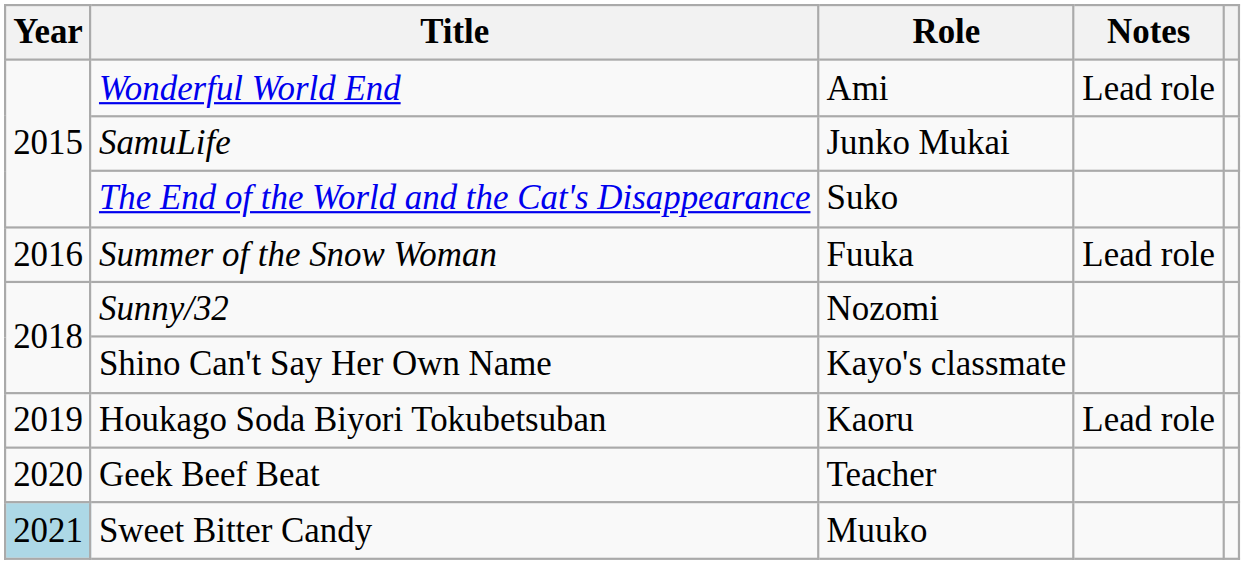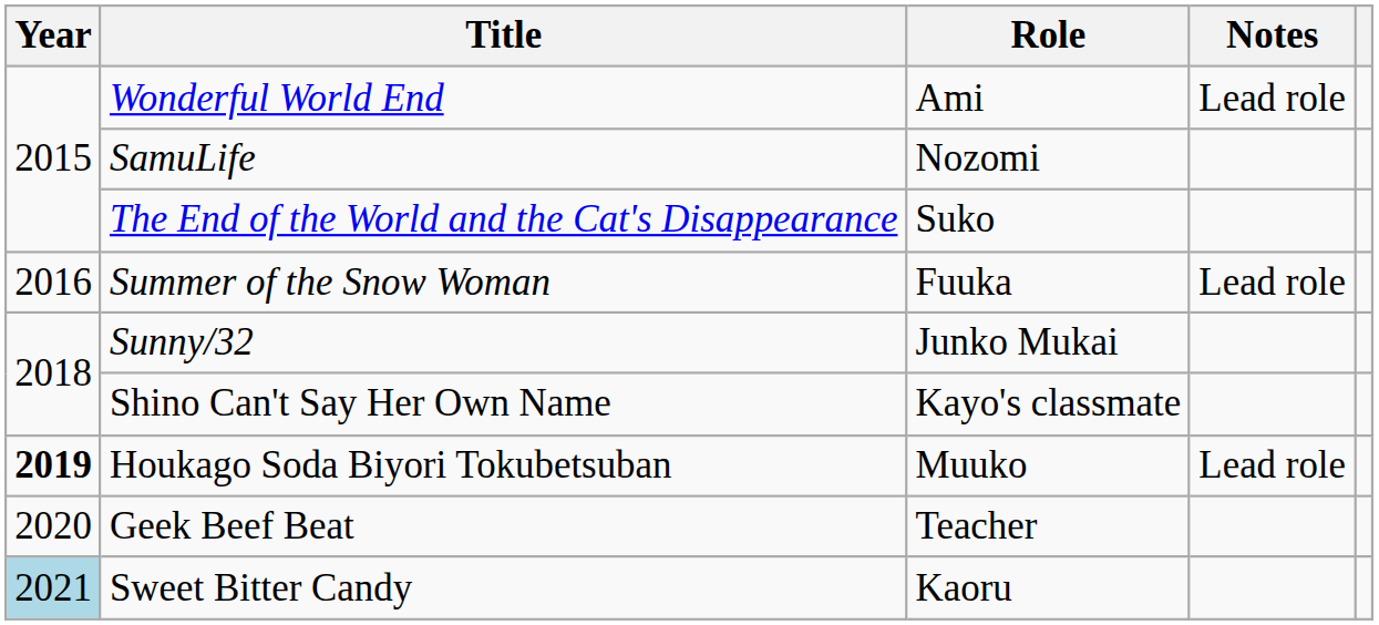SamuLife | Role: Junko Mukai -> Nozomi
Sunny/32 | Role: Nozomi -> Junko Mukai
Houkago Soda Biyori Tokubetsuban | Year: normal -> bold
Houkago Soda Biyori Tokubetsuban | Role: Kaoru -> Muuko
Sweet Bitter Candy | Role: Muuko -> Kaoru
